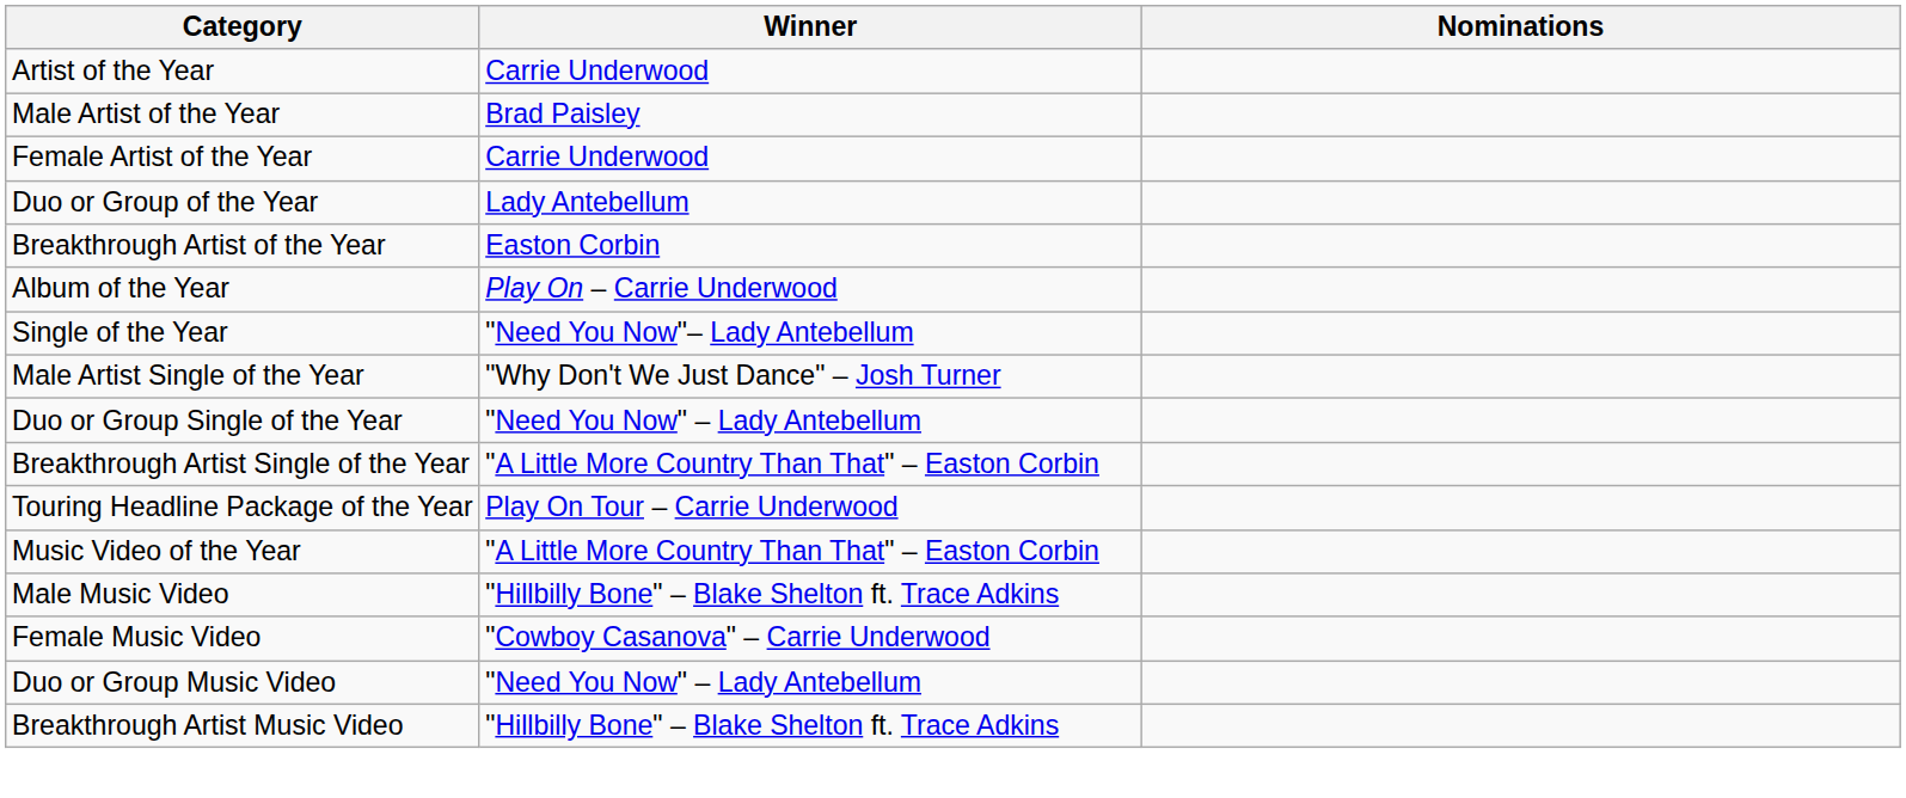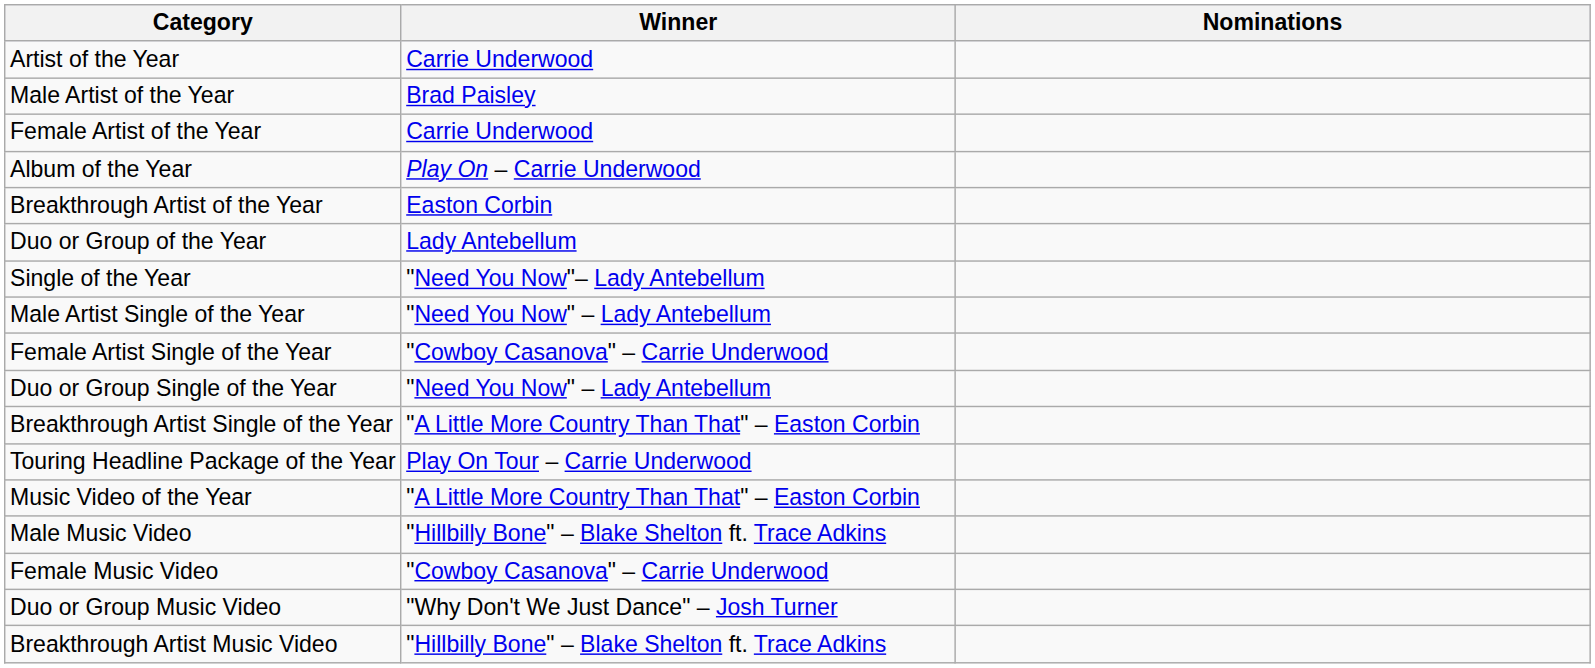rows swapped: Duo or Group of the Year <-> Album of the Year
Male Artist Single of the Year | Winner: "Why Don't We Just Dance" – Josh Turner -> "Need You Now" – Lady Antebellum
+ row: Female Artist Single of the Year | "Cowboy Casanova" – Carrie Underwood
Duo or Group Music Video | Winner: "Need You Now" – Lady Antebellum -> "Why Don't We Just Dance" – Josh Turner
